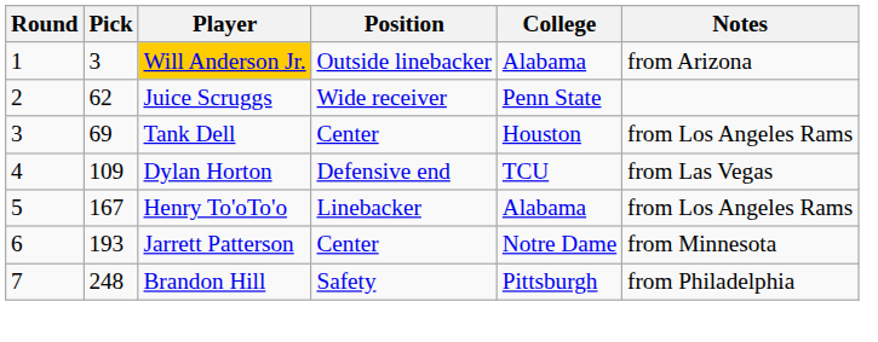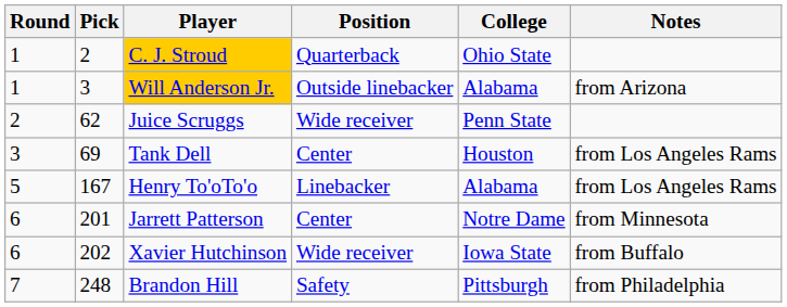+ row: 1 | 2 | C. J. Stroud | Quarterback | Ohio State
- row: 4 | 109 | Dylan Horton | Defensive end | TCU | from Las Vegas
Jarrett Patterson | Pick: 193 -> 201
+ row: 6 | 202 | Xavier Hutchinson | Wide receiver | Iowa State | from Buffalo
